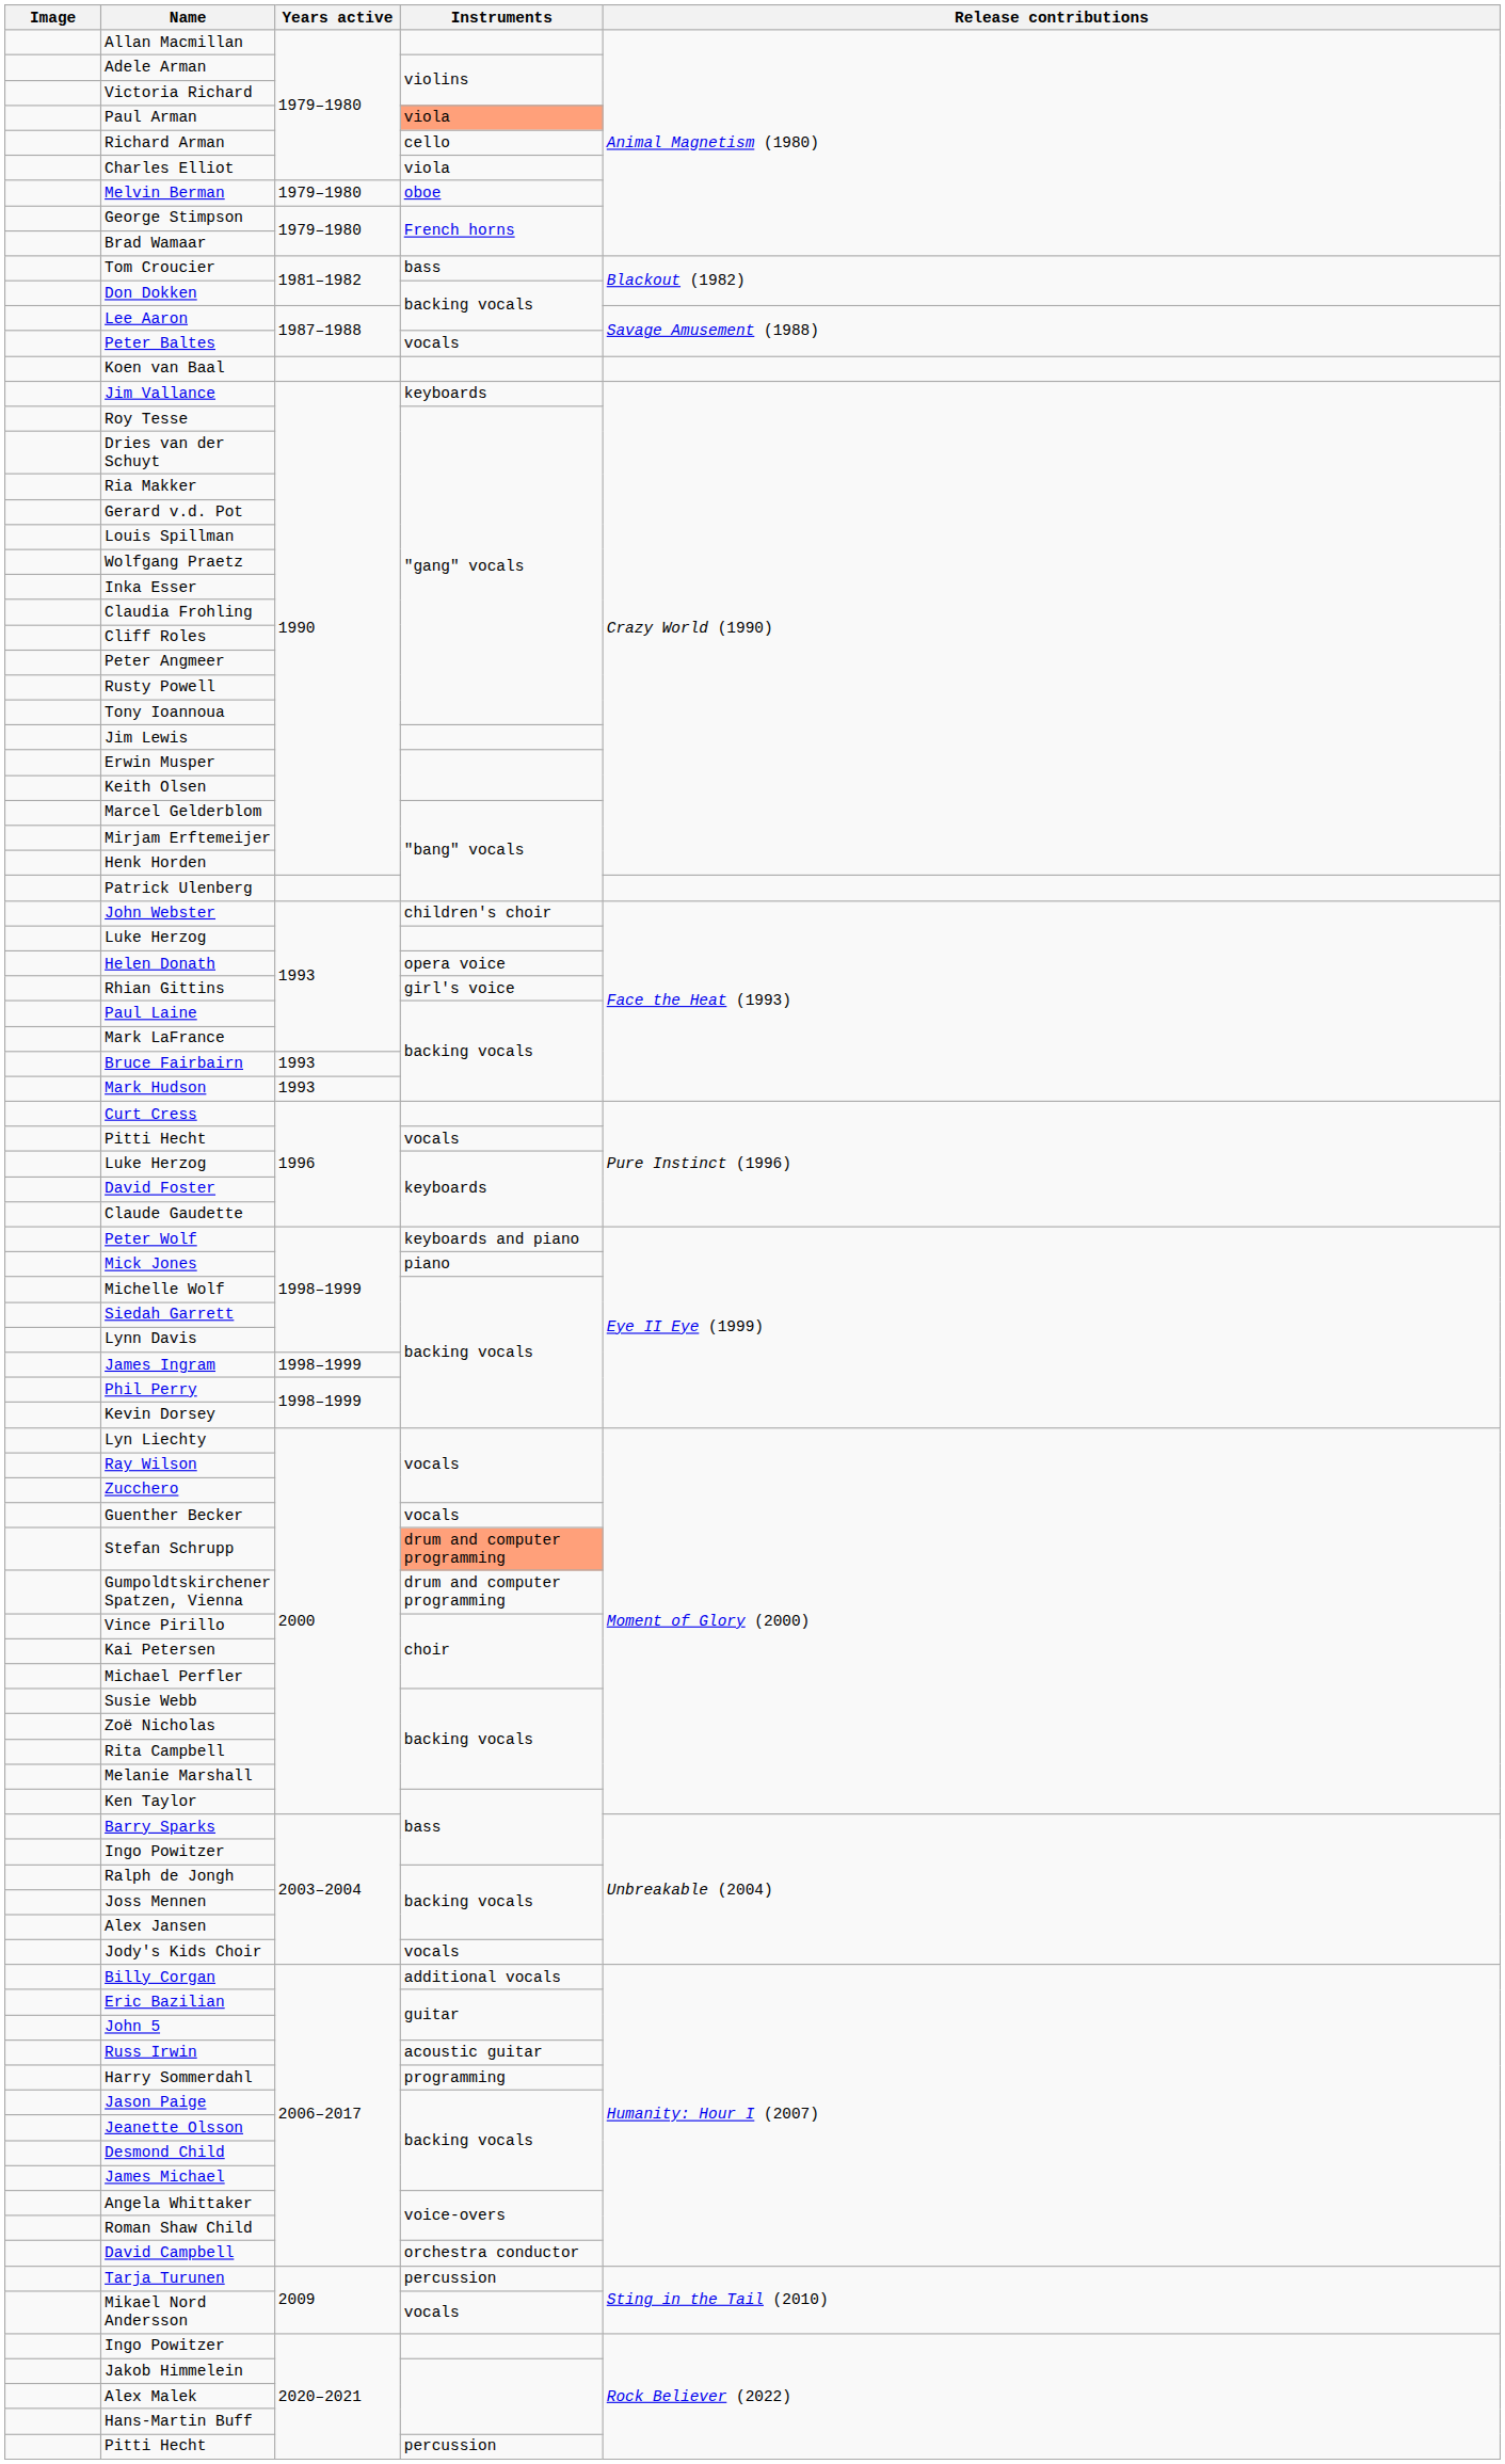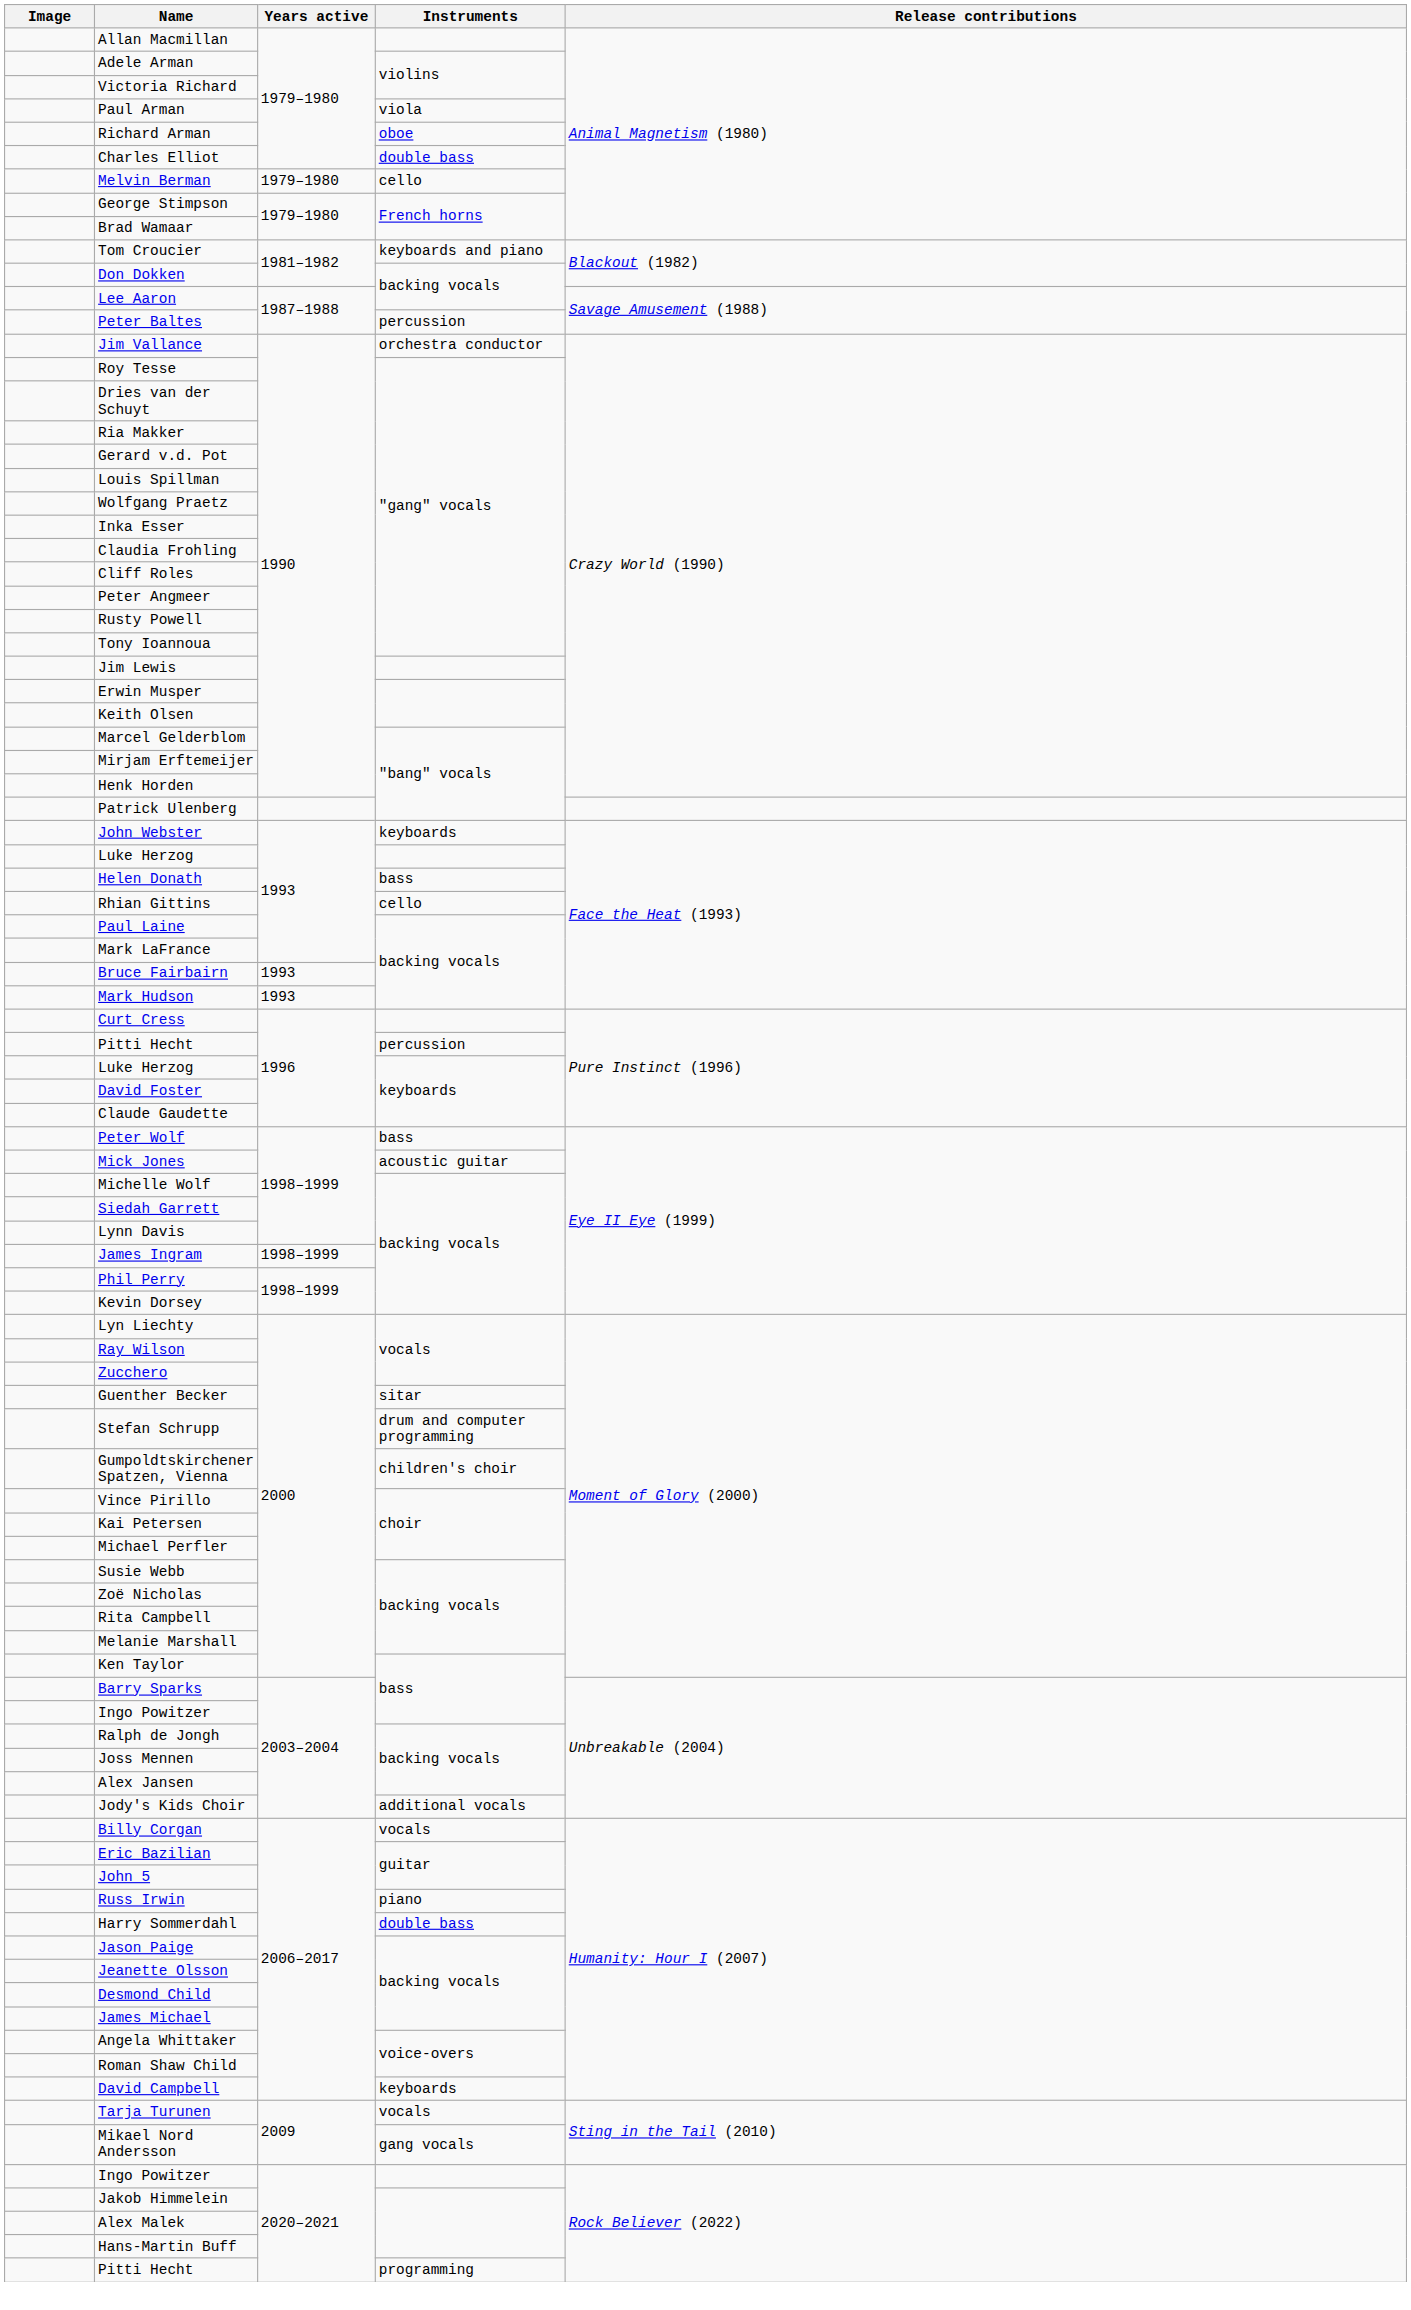Paul Arman | Instruments: lightsalmon background -> no background
Richard Arman | Instruments: cello -> oboe
Charles Elliot | Instruments: viola -> double bass
Melvin Berman | Instruments: oboe -> cello
Tom Croucier | Instruments: bass -> keyboards and piano
Peter Baltes | Instruments: vocals -> percussion
- row: Koen van Baal
Jim Vallance | Instruments: keyboards -> orchestra conductor
John Webster | Instruments: children's choir -> keyboards
Helen Donath | Instruments: opera voice -> bass
Rhian Gittins | Instruments: girl's voice -> cello
Pitti Hecht / 1996 | Instruments: vocals -> percussion
Peter Wolf | Instruments: keyboards and piano -> bass
Mick Jones | Instruments: piano -> acoustic guitar
Guenther Becker | Instruments: vocals -> sitar
Stefan Schrupp | Instruments: lightsalmon background -> no background
Gumpoldtskirchener Spatzen, Vienna | Instruments: drum and computer programming -> children's choir
Jody's Kids Choir | Instruments: vocals -> additional vocals
Billy Corgan | Instruments: additional vocals -> vocals
Russ Irwin | Instruments: acoustic guitar -> piano
Harry Sommerdahl | Instruments: programming -> double bass
David Campbell | Instruments: orchestra conductor -> keyboards
Tarja Turunen | Instruments: percussion -> vocals
Mikael Nord Andersson | Instruments: vocals -> gang vocals
Pitti Hecht / 2020–2021 | Instruments: percussion -> programming
